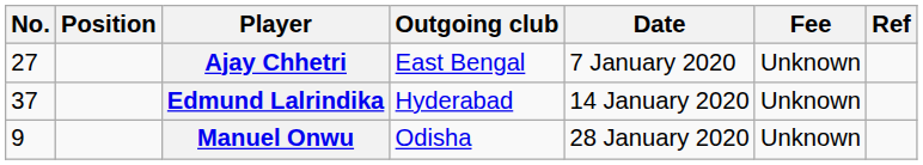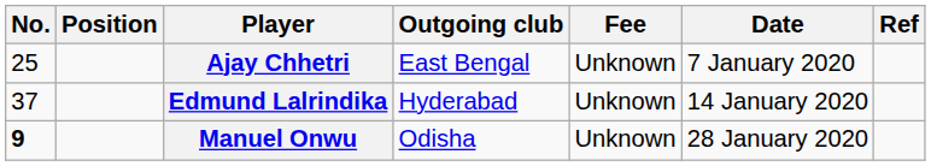columns swapped: Date <-> Fee
Ajay Chhetri | No.: 27 -> 25
Manuel Onwu | No.: normal -> bold
